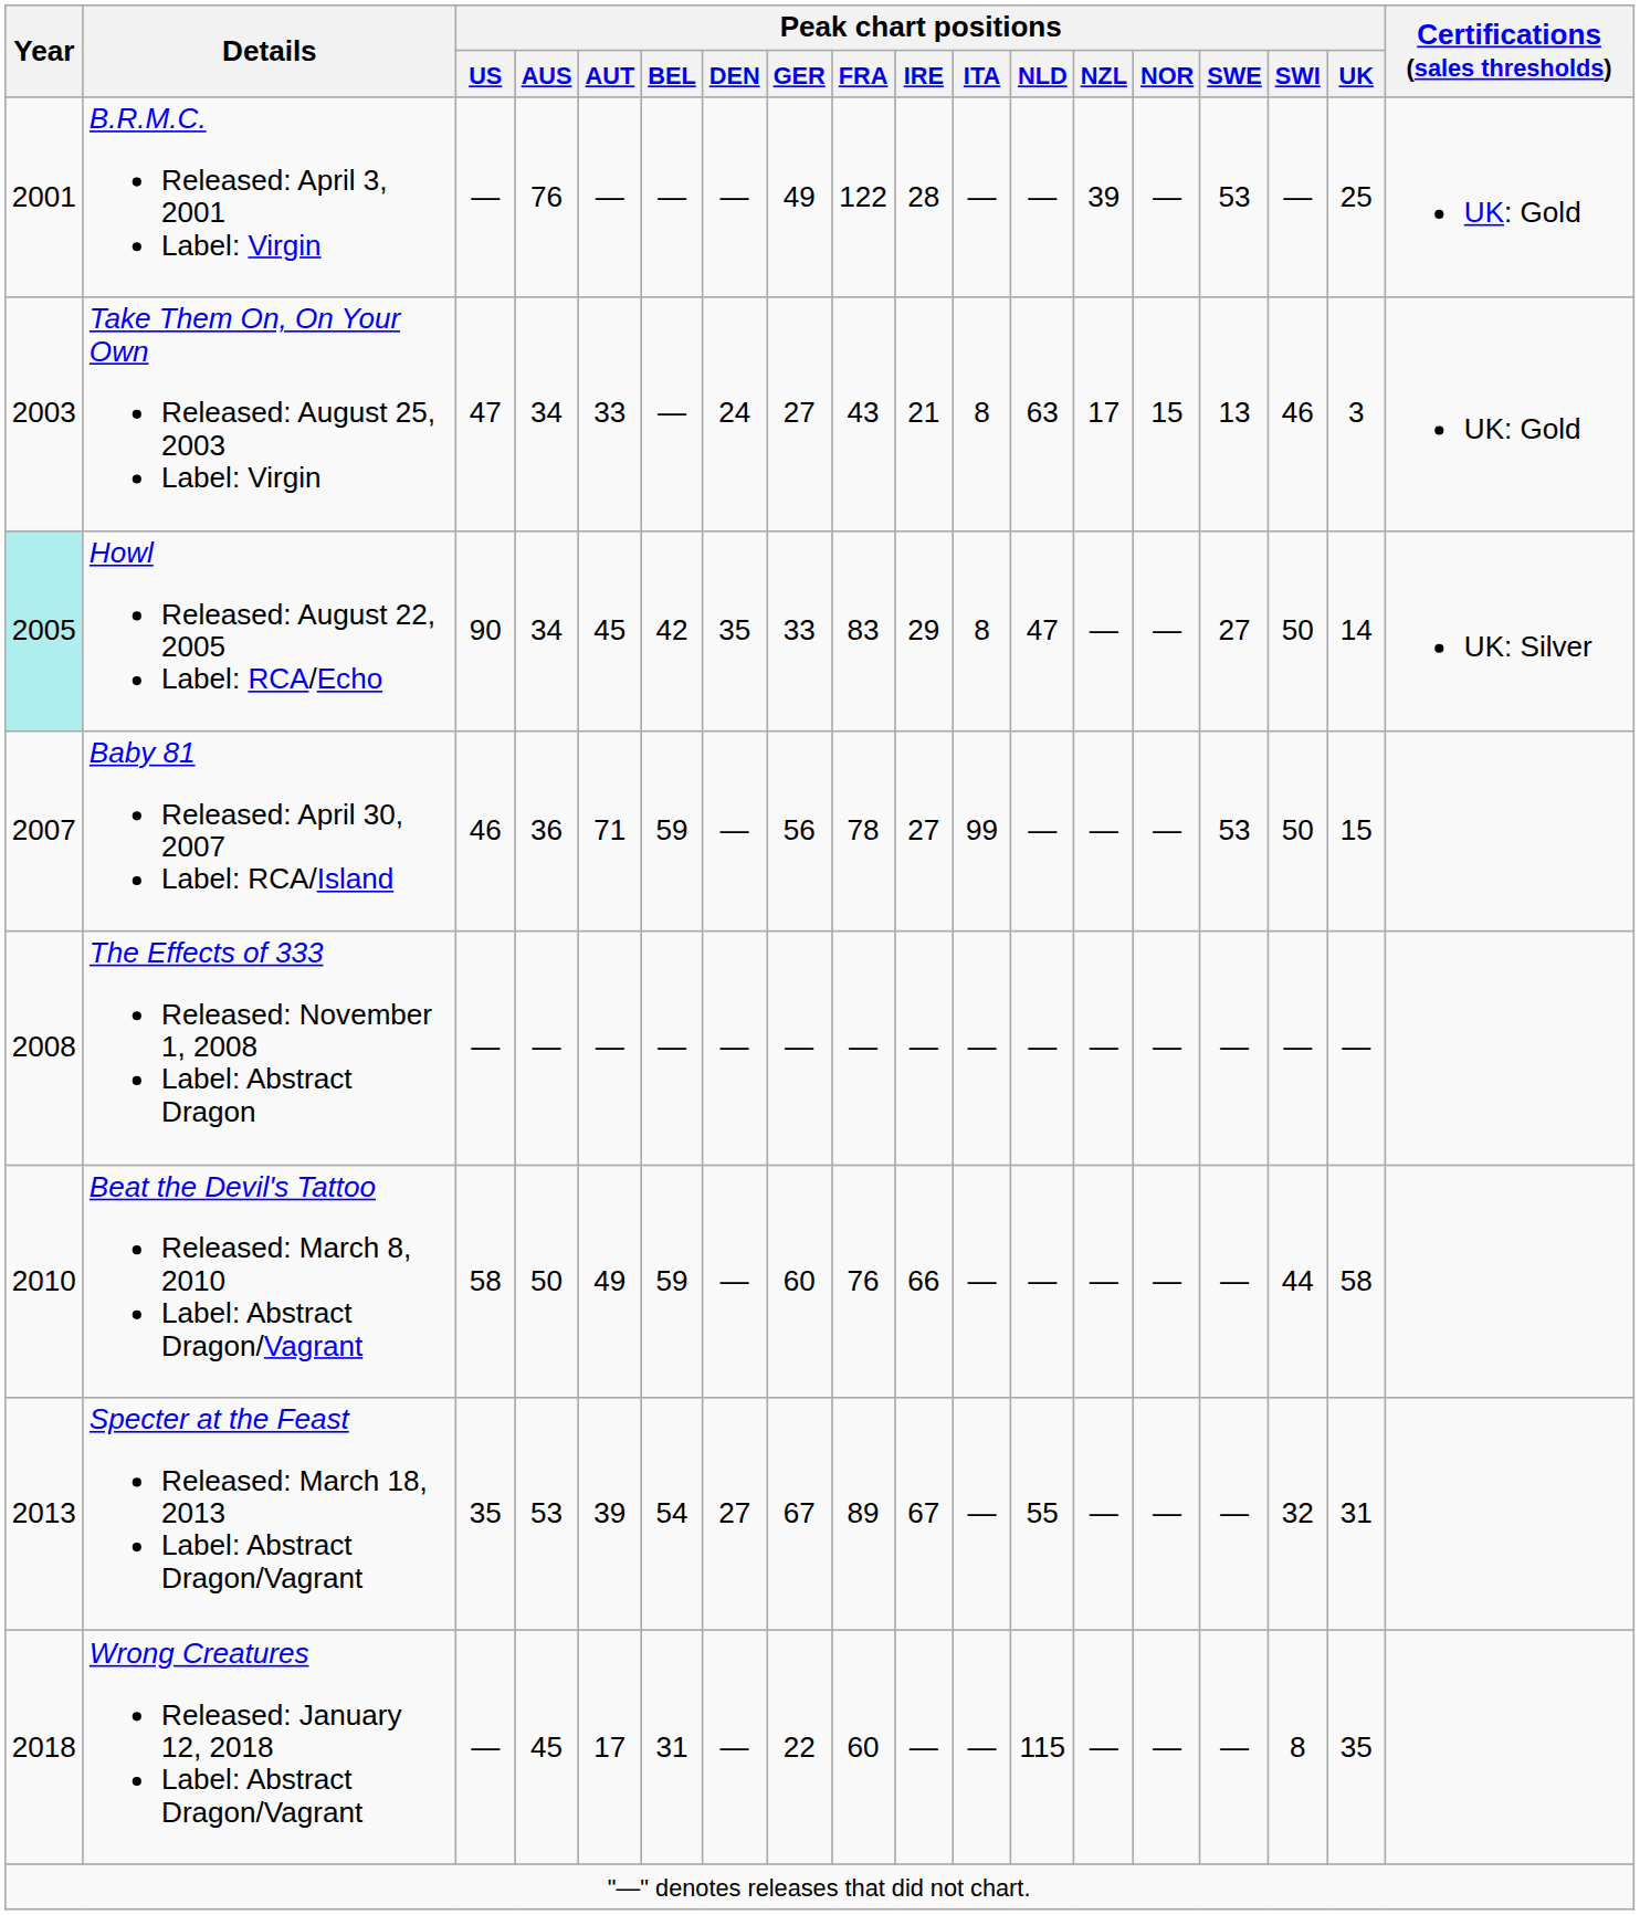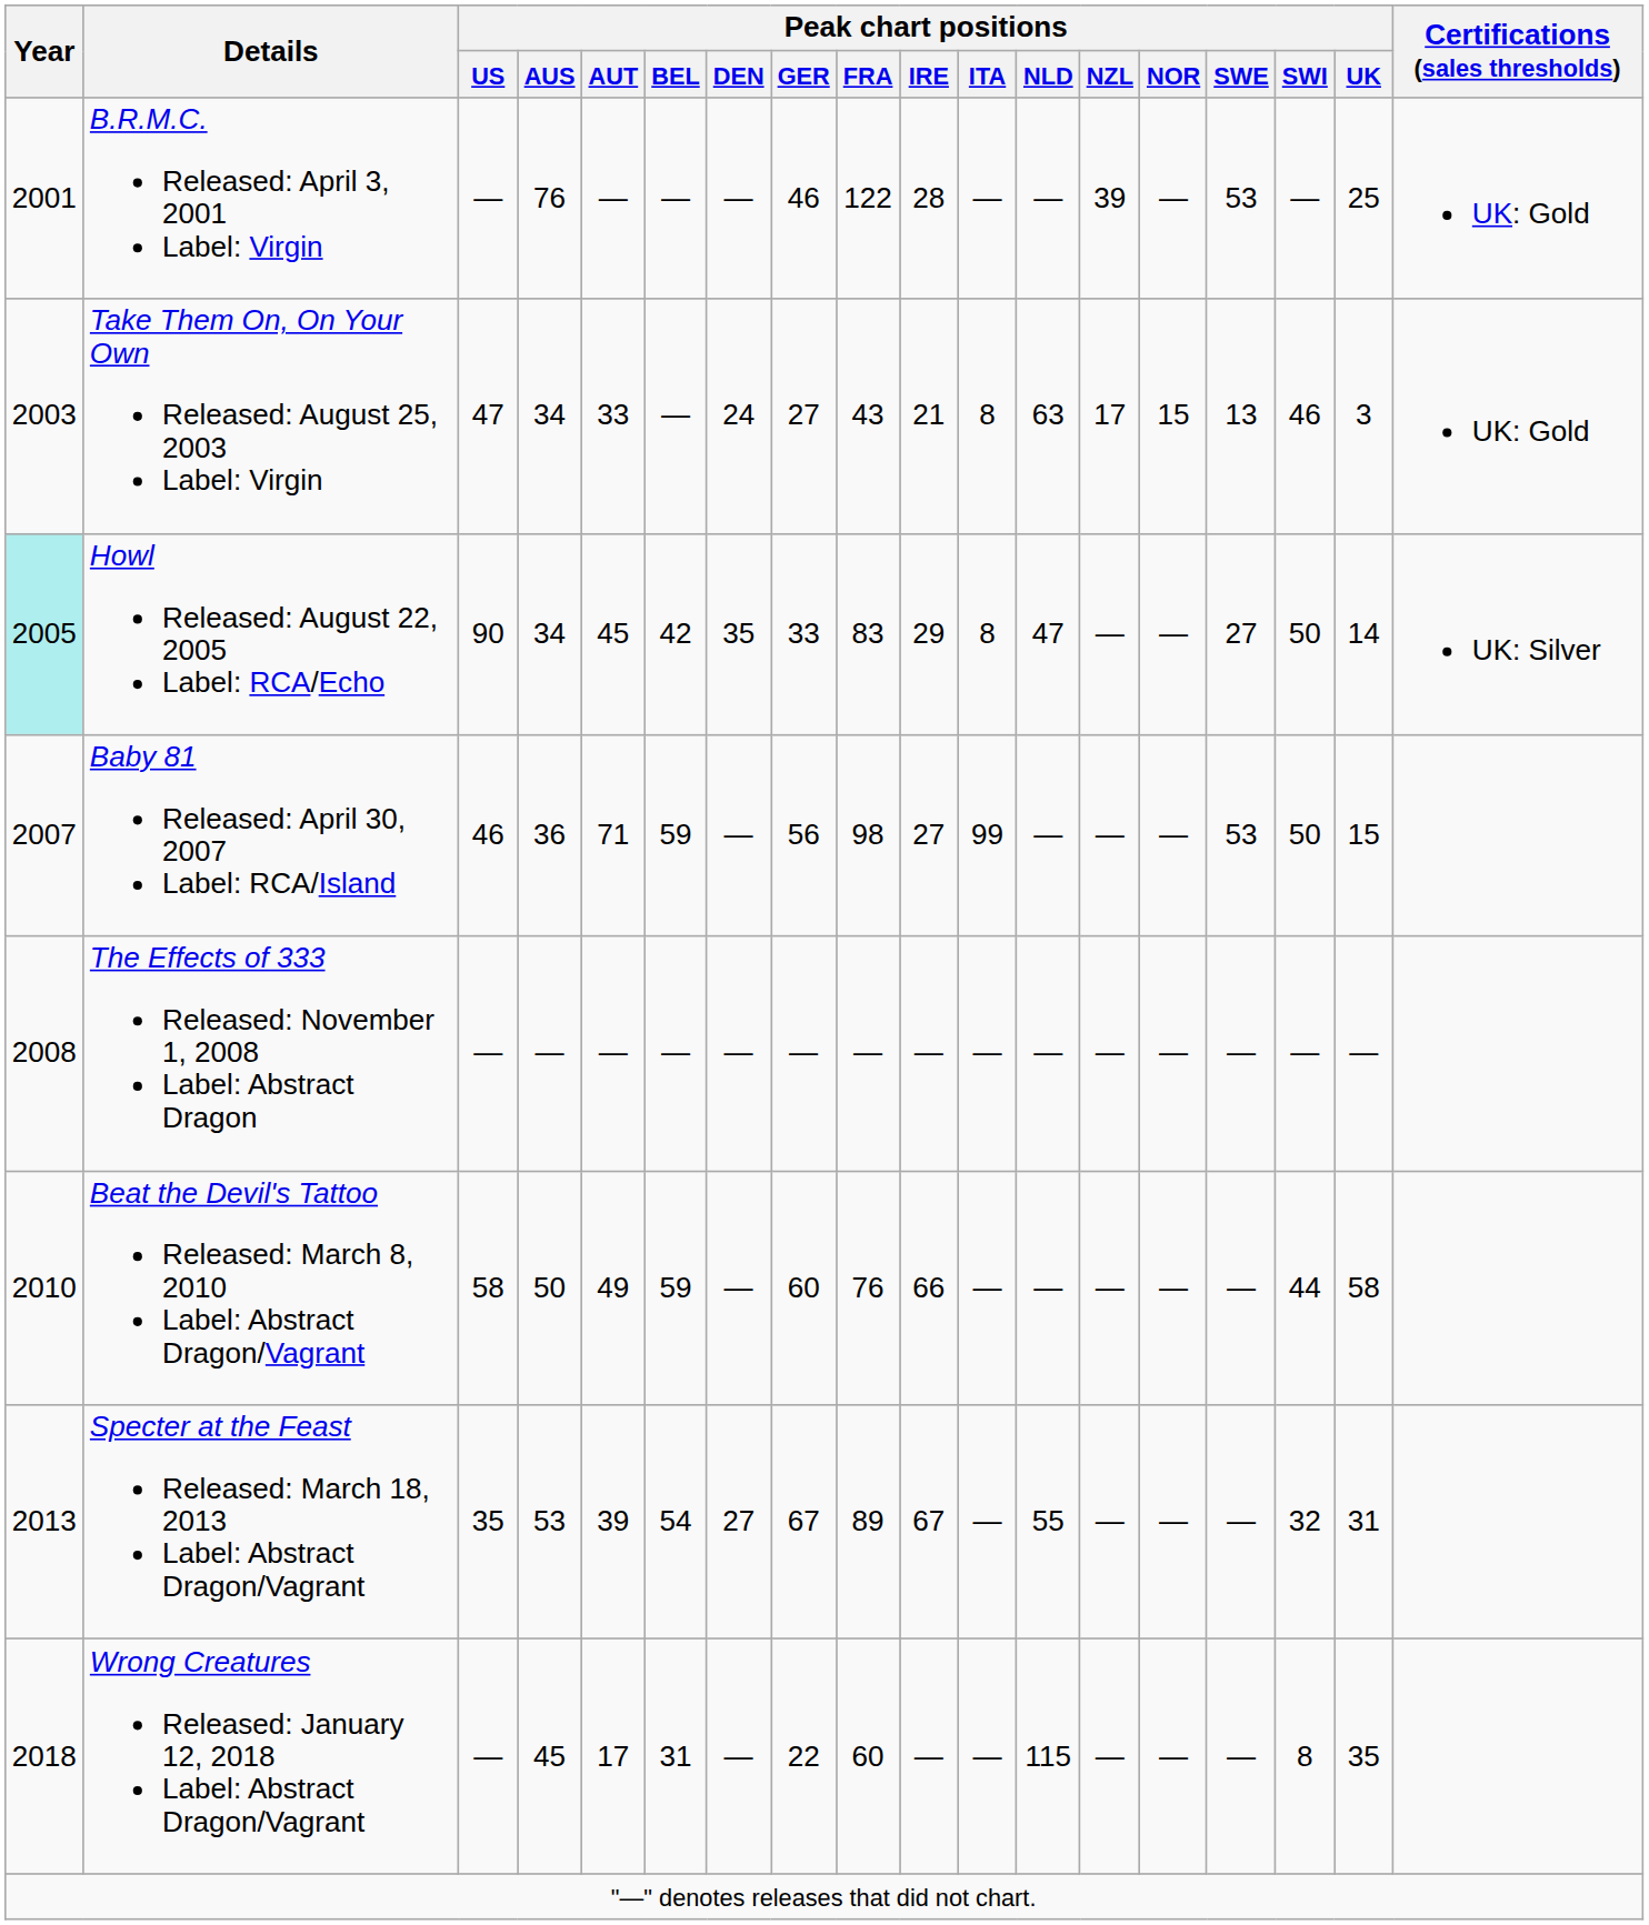B.R.M.C. Released: April 3, 2001 Label: Virgin | Peak chart positions / GER: 49 -> 46
Baby 81 Released: April 30, 2007 Label: RCA/Island | Peak chart positions / FRA: 78 -> 98
